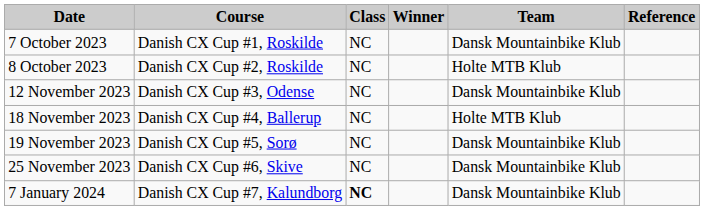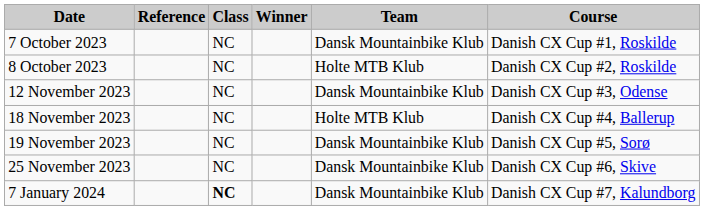columns swapped: Course <-> Reference
